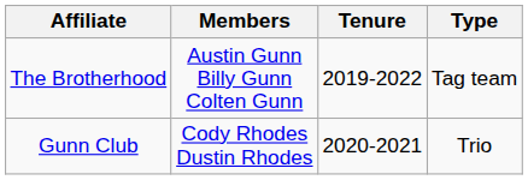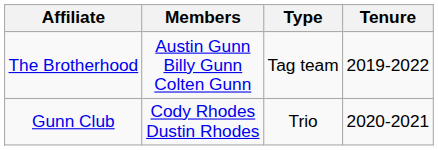columns swapped: Tenure <-> Type
